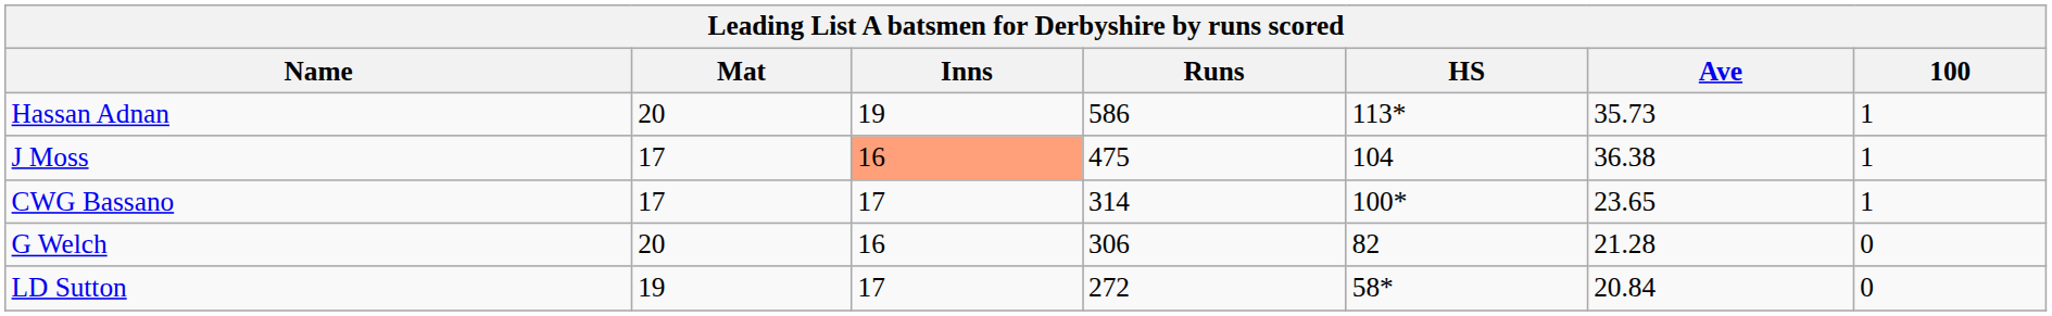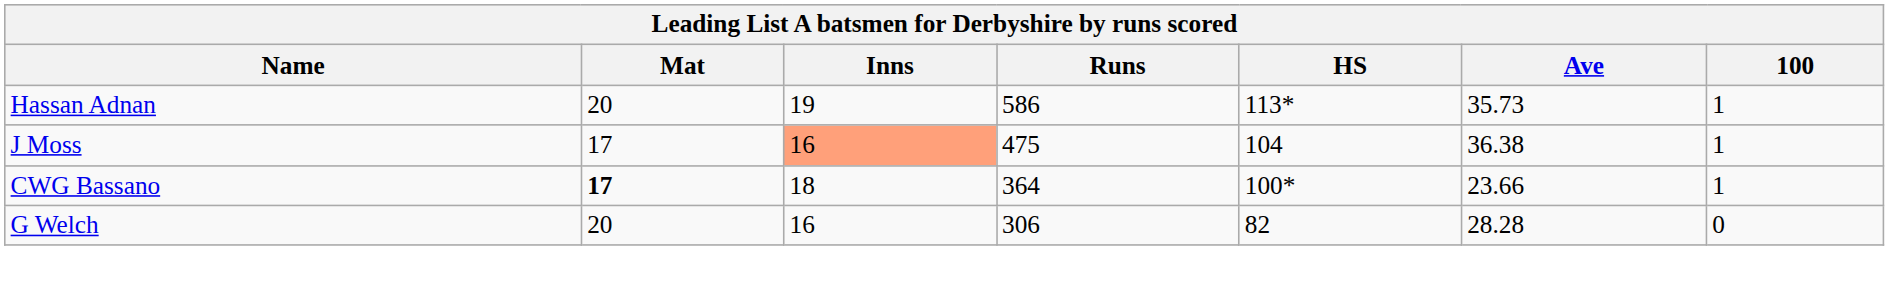CWG Bassano | Mat: normal -> bold
CWG Bassano | Inns: 17 -> 18
CWG Bassano | Runs: 314 -> 364
CWG Bassano | Ave: 23.65 -> 23.66
G Welch | Ave: 21.28 -> 28.28
- row: LD Sutton | 19 | 17 | 272 | 58* | 20.84 | 0
